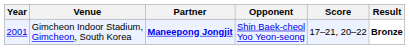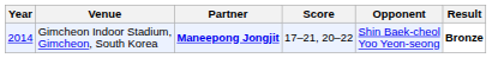columns swapped: Opponent <-> Score
Gimcheon Indoor Stadium, Gimcheon, South Korea | Year: 2001 -> 2014
